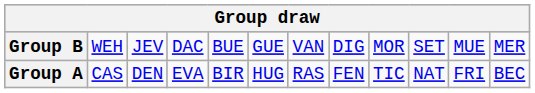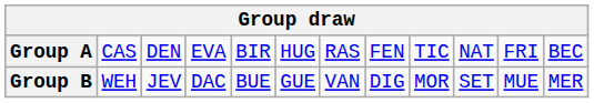rows swapped: Group A <-> Group B
